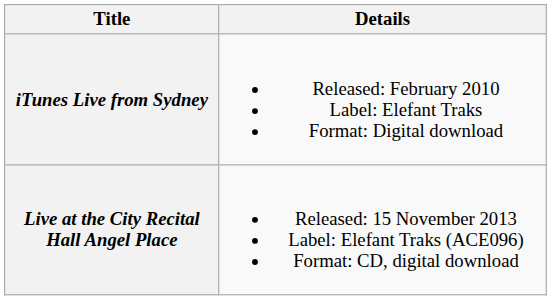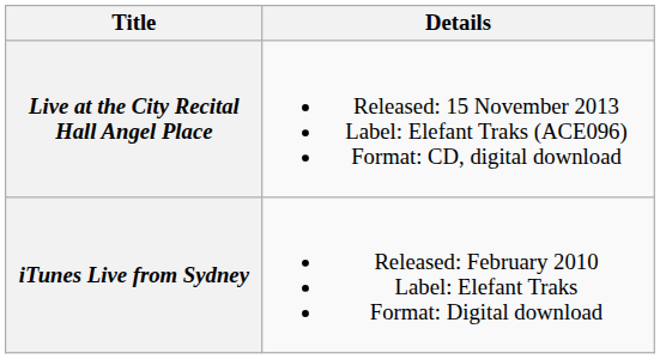rows swapped: iTunes Live from Sydney <-> Live at the City Recital Hall Angel Place
